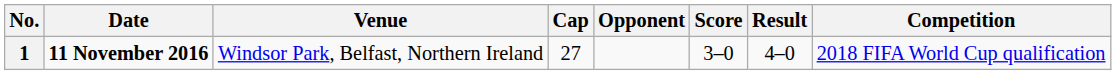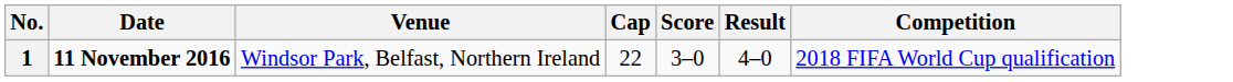- column: Opponent
1 | Cap: 27 -> 22
